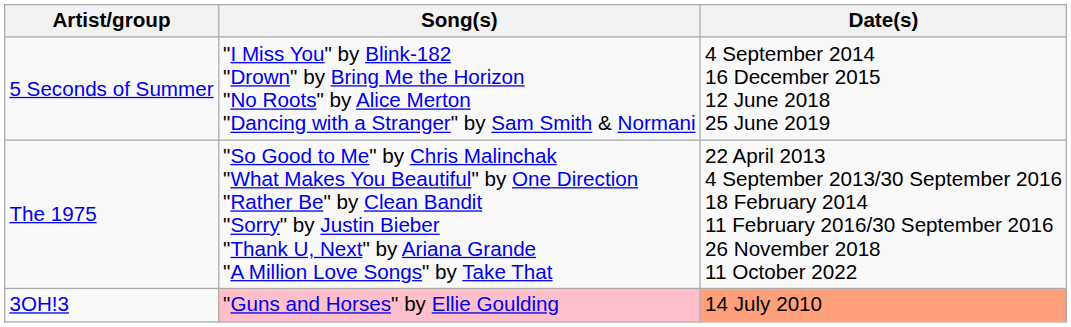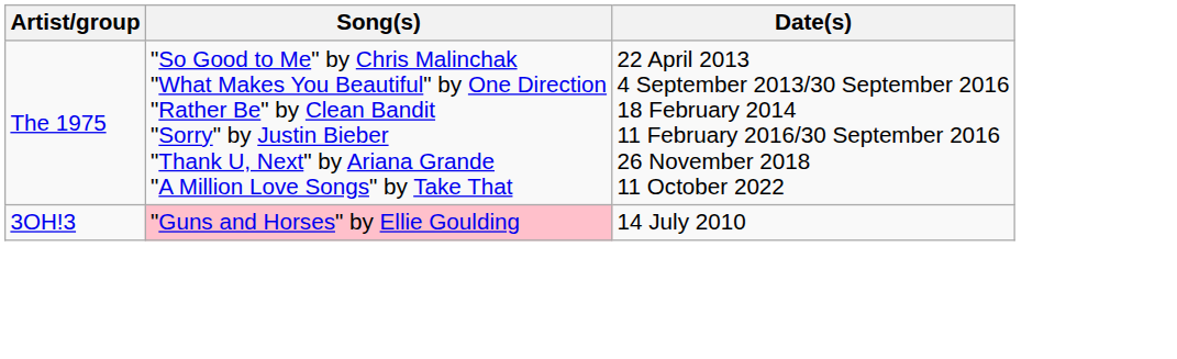- row: 5 Seconds of Summer | "I Miss You" by Blink-182 "Drown" by Bring Me the Horizon "No Roots" by Alice Merton "Dancing with a Stranger" by Sam Smith & Normani | 4 September 2014 16 December 2015 12 June 2018 25 June 2019
3OH!3 | Date(s): lightsalmon background -> no background
